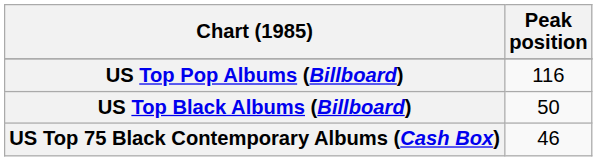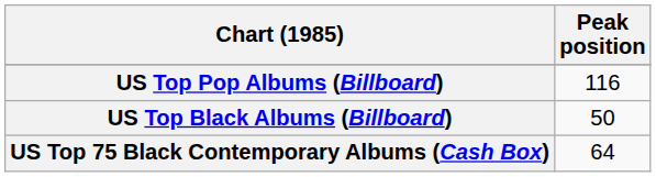US Top 75 Black Contemporary Albums (Cash Box) | Peak position: 46 -> 64
